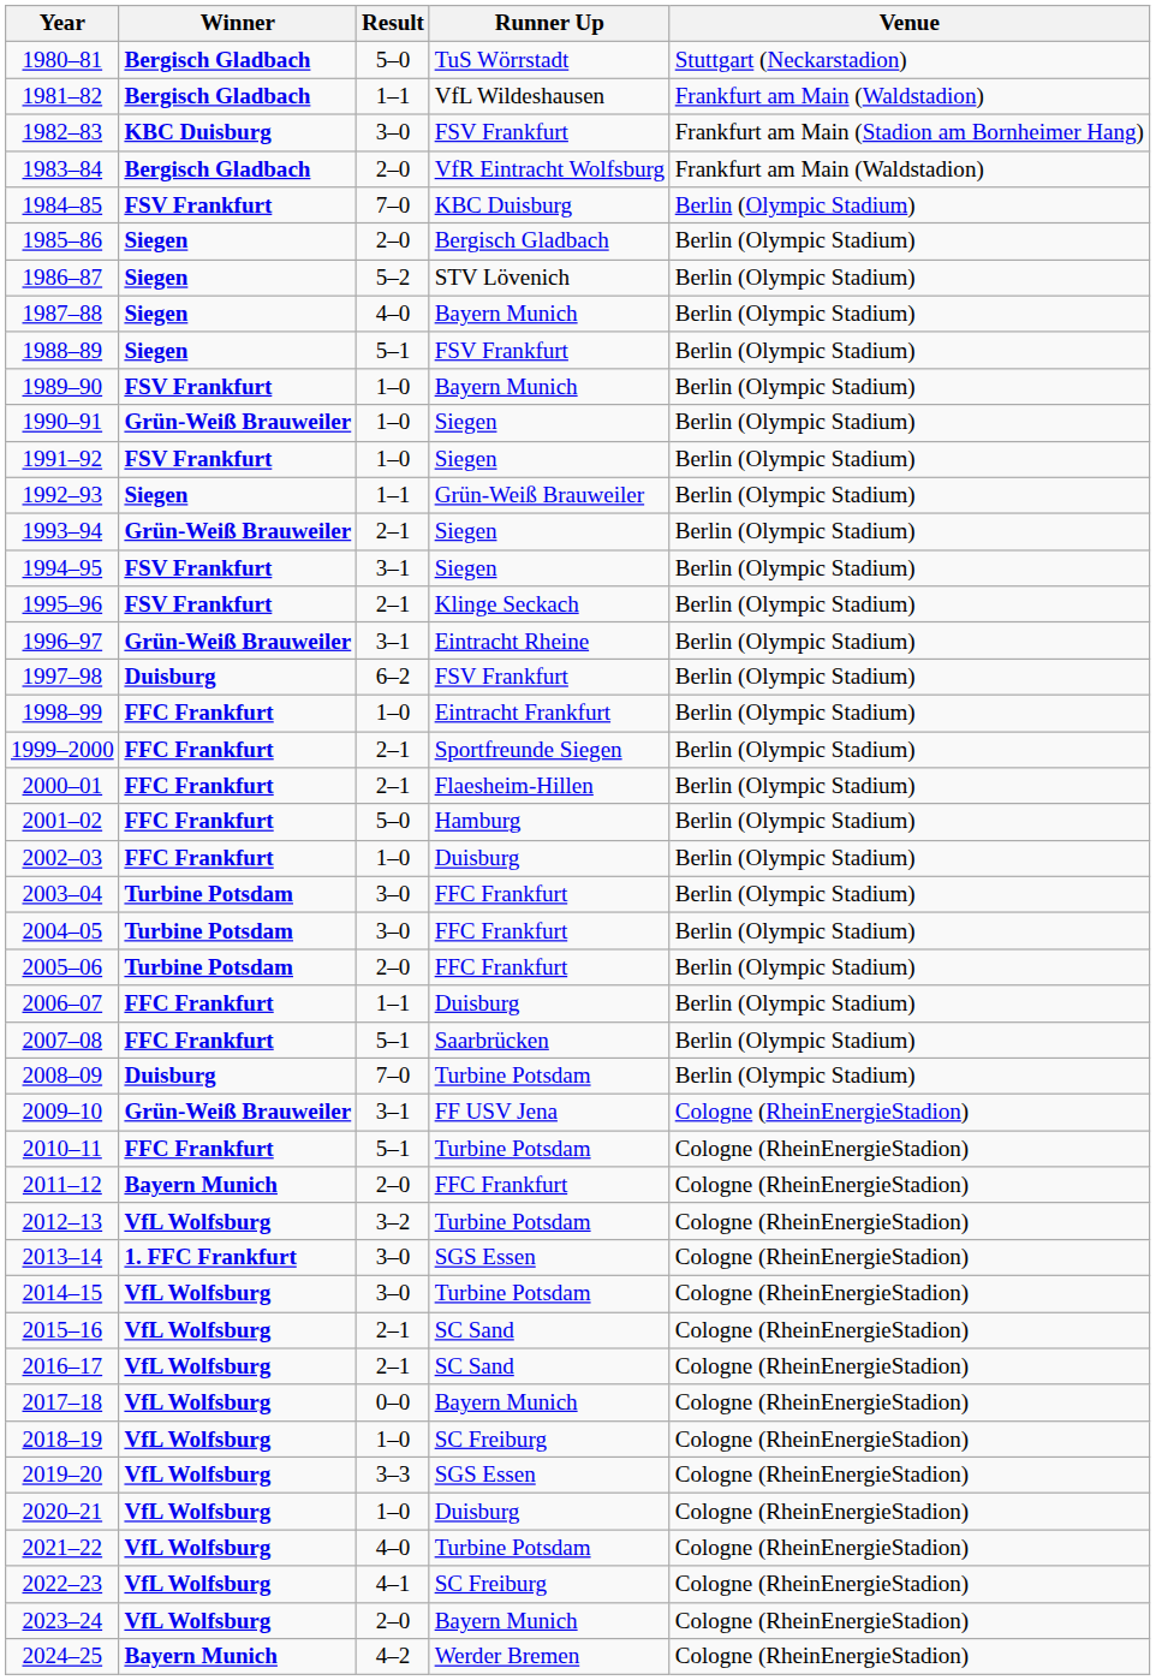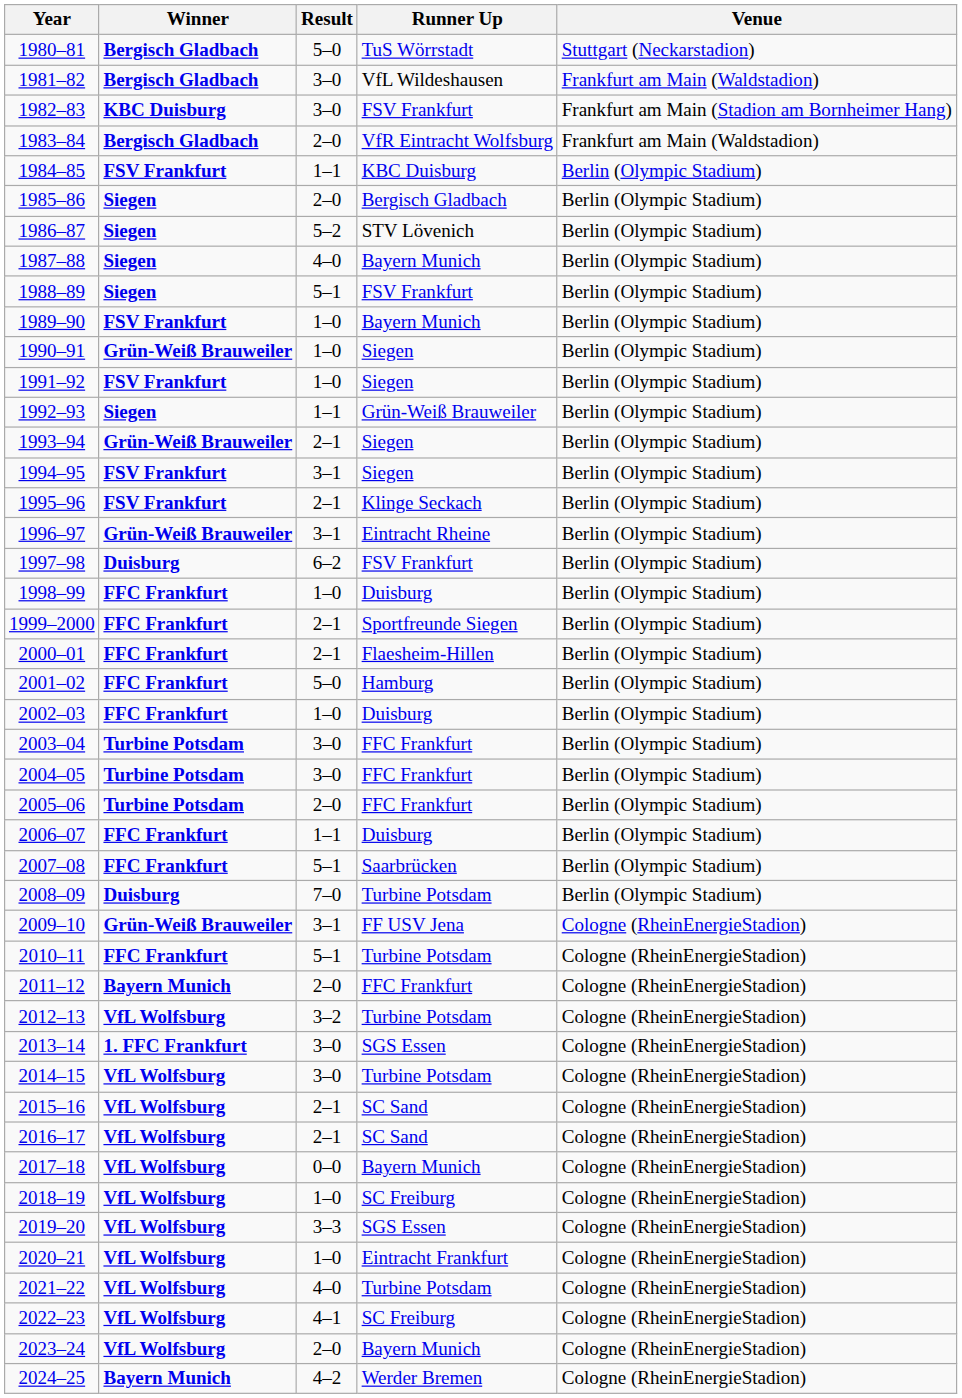1981–82 | Result: 1–1 -> 3–0
1984–85 | Result: 7–0 -> 1–1
1998–99 | Runner Up: Eintracht Frankfurt -> Duisburg
2020–21 | Runner Up: Duisburg -> Eintracht Frankfurt
